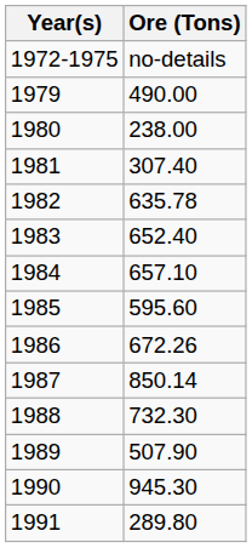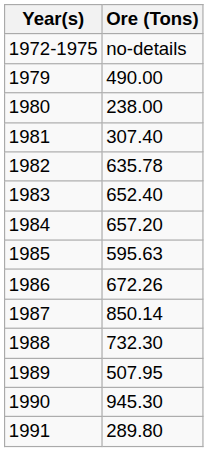1984 | Ore (Tons): 657.10 -> 657.20
1985 | Ore (Tons): 595.60 -> 595.63
1989 | Ore (Tons): 507.90 -> 507.95
